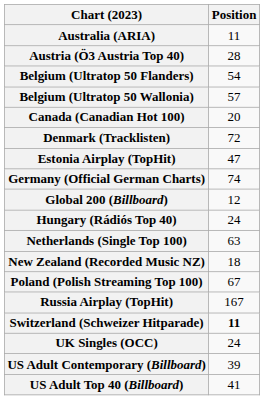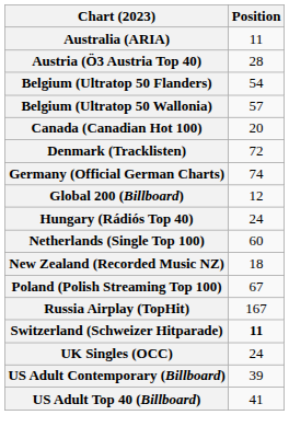- row: Estonia Airplay (TopHit) | 47
Netherlands (Single Top 100) | Position: 63 -> 60
